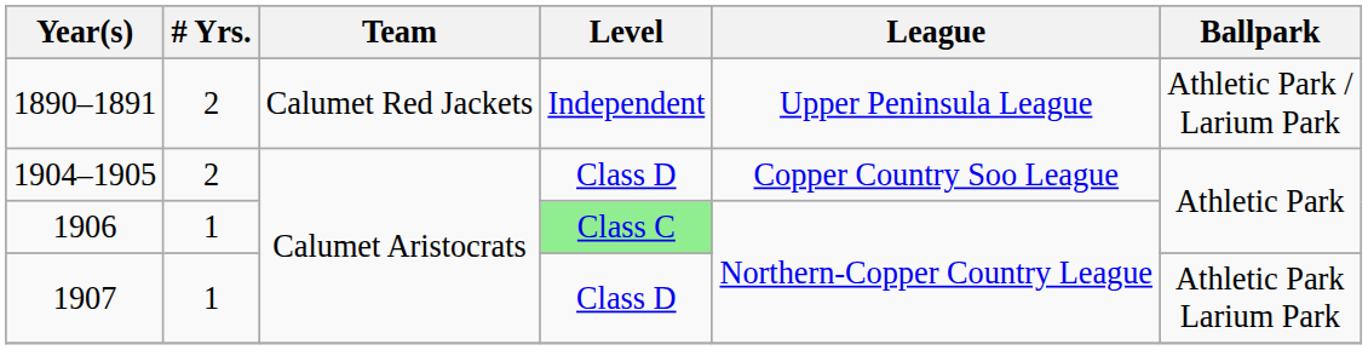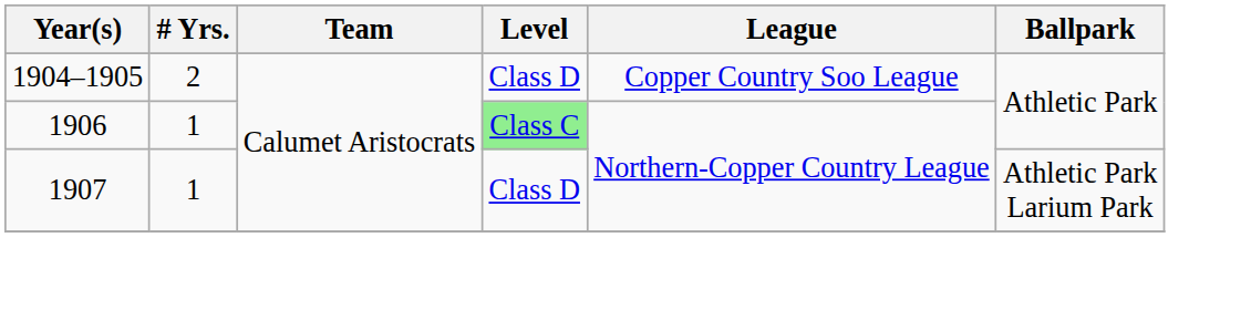- row: 1890–1891 | 2 | Calumet Red Jackets | Independent | Upper Peninsula League | Athletic Park / Larium Park
